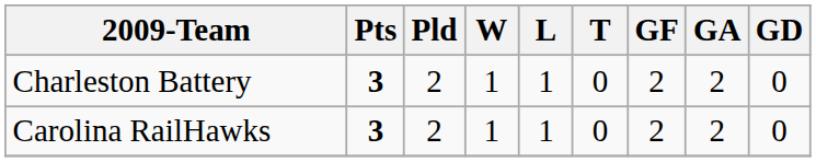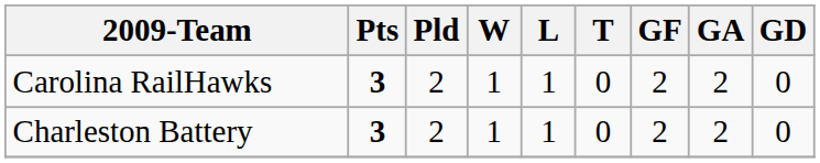rows swapped: Carolina RailHawks <-> Charleston Battery
